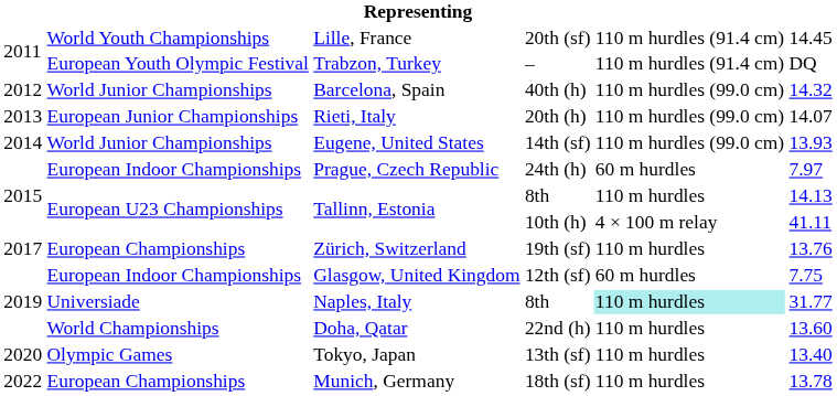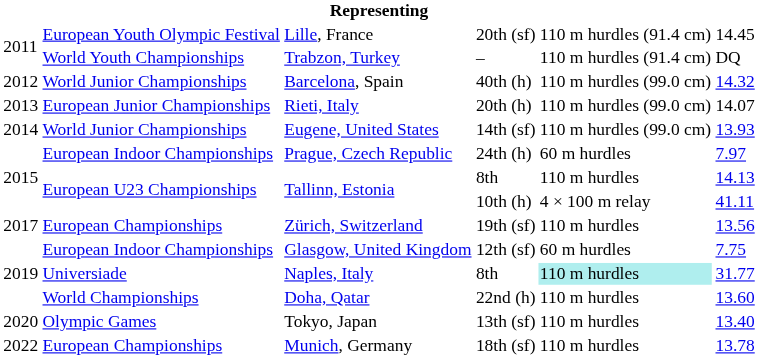Lille, France | column 2: World Youth Championships -> European Youth Olympic Festival
Trabzon, Turkey | column 2: European Youth Olympic Festival -> World Youth Championships
Zürich, Switzerland | column 6: 13.76 -> 13.56
